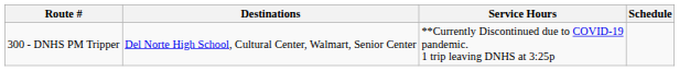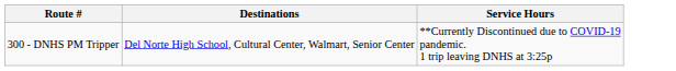- column: Schedule
